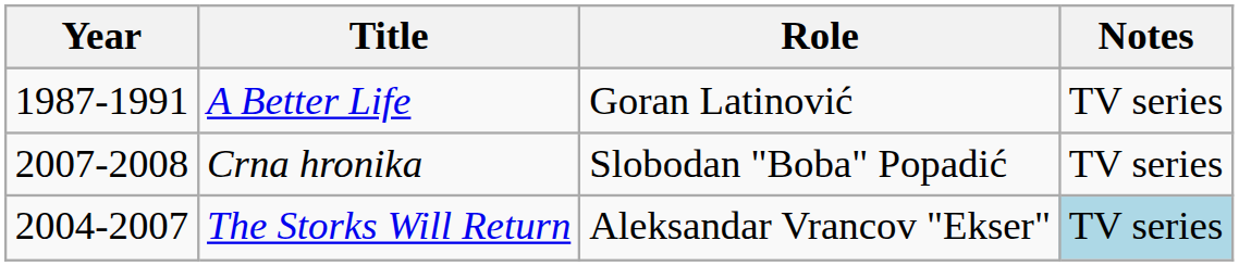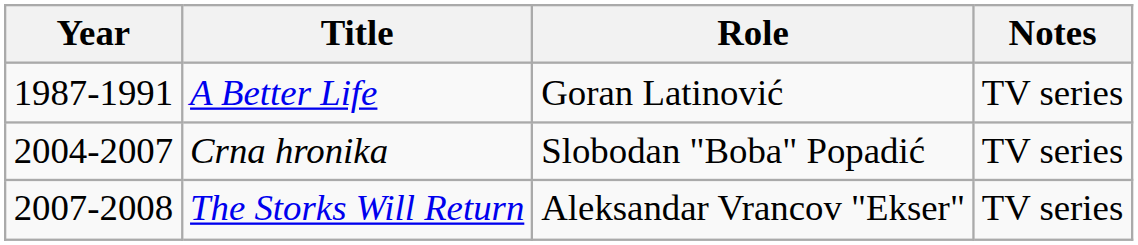Crna hronika | Year: 2007-2008 -> 2004-2007
The Storks Will Return | Year: 2004-2007 -> 2007-2008
The Storks Will Return | Notes: lightblue background -> no background
